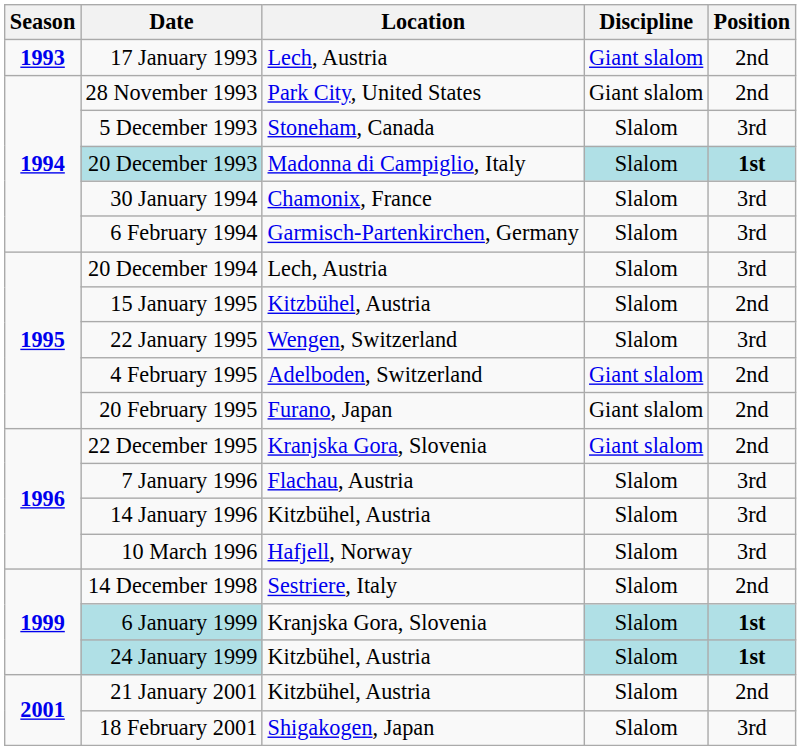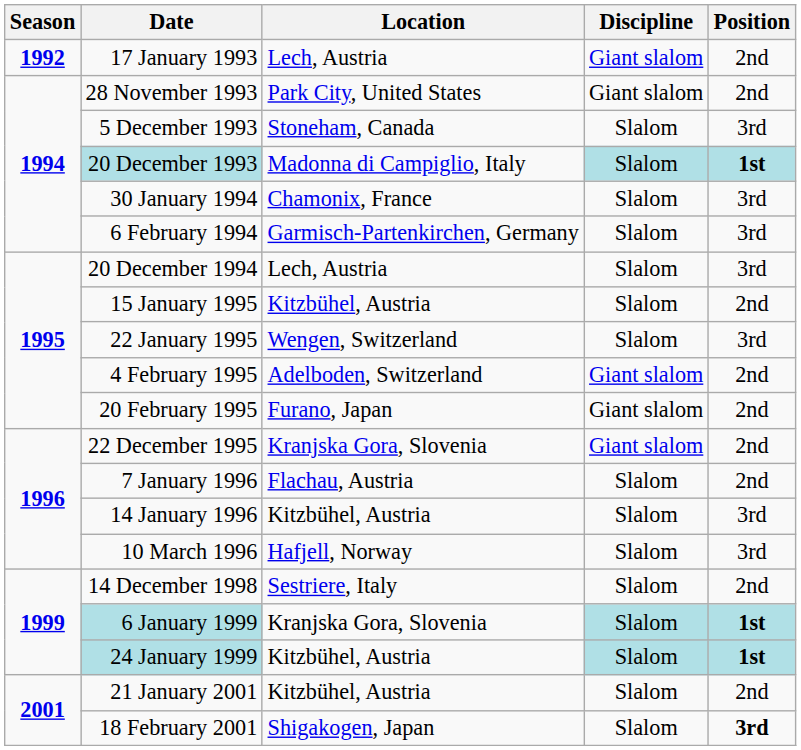17 January 1993 | Season: 1993 -> 1992
7 January 1996 | Position: 3rd -> 2nd
18 February 2001 | Position: normal -> bold
